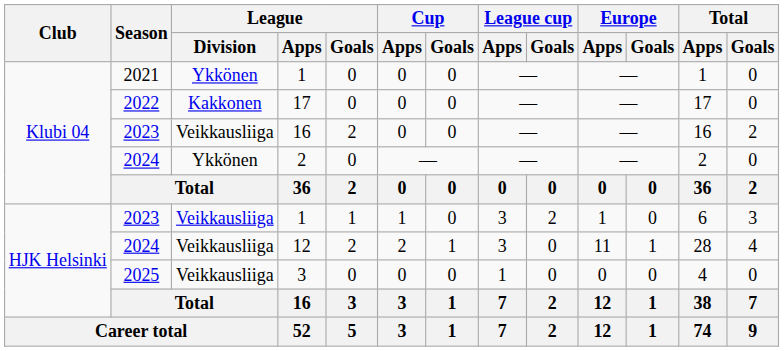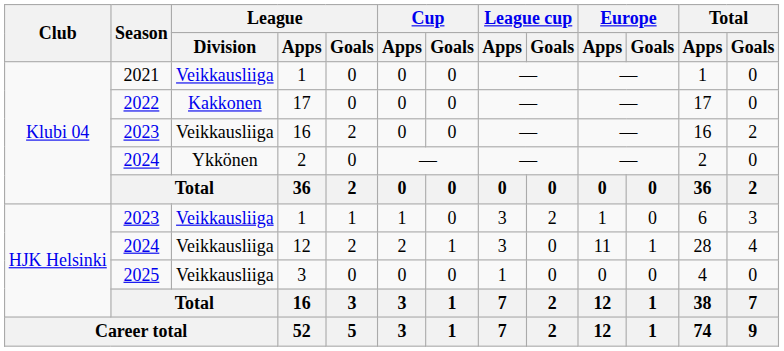2021 / 1 | League / Division: Ykkönen -> Veikkausliiga
